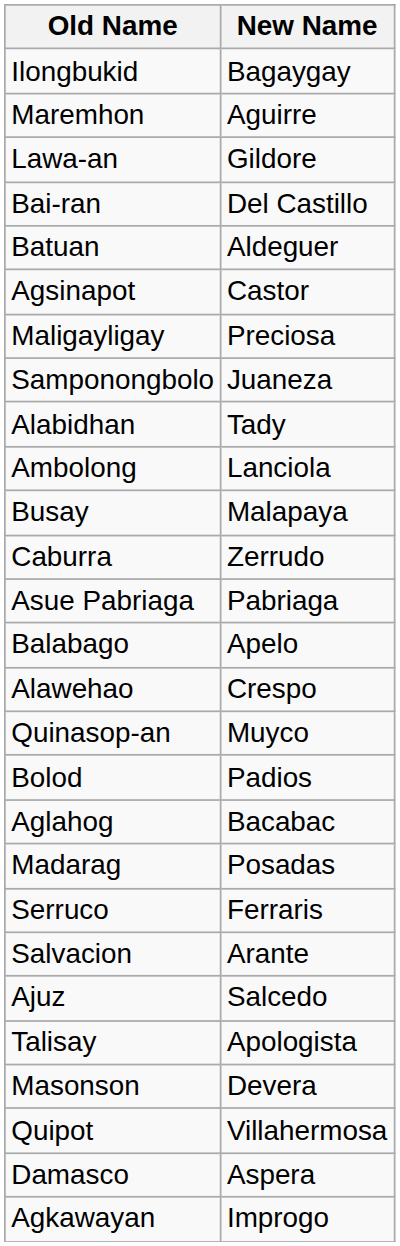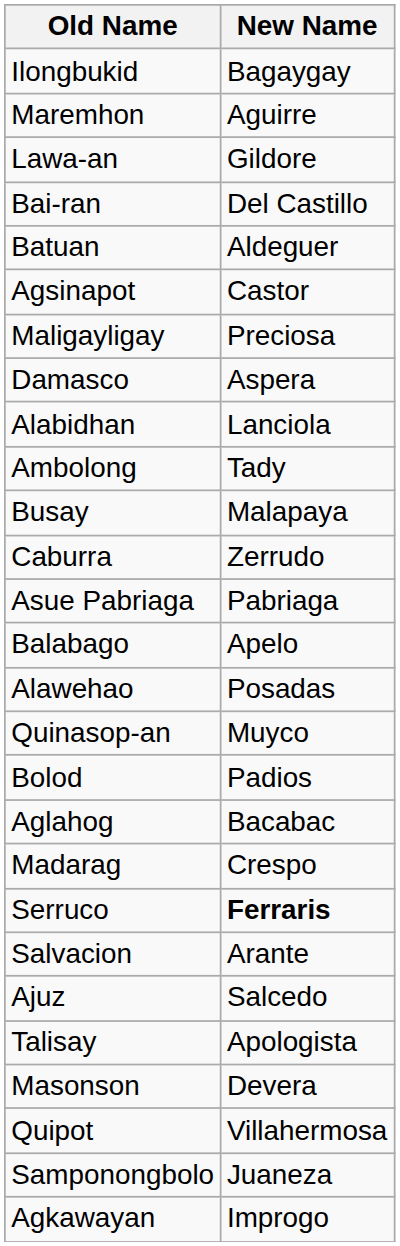rows swapped: Samponongbolo <-> Damasco
Alabidhan | New Name: Tady -> Lanciola
Ambolong | New Name: Lanciola -> Tady
Alawehao | New Name: Crespo -> Posadas
Madarag | New Name: Posadas -> Crespo
Serruco | New Name: normal -> bold
